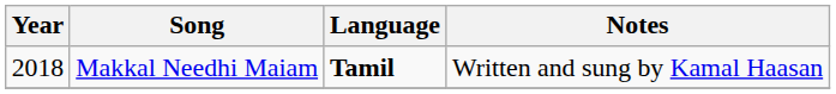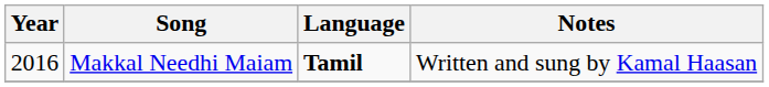Makkal Needhi Maiam | Year: 2018 -> 2016
